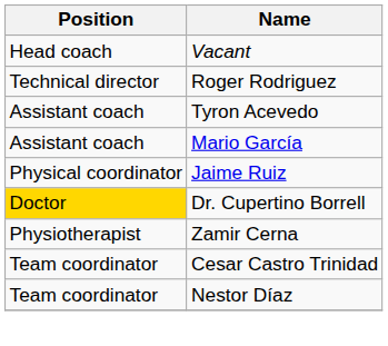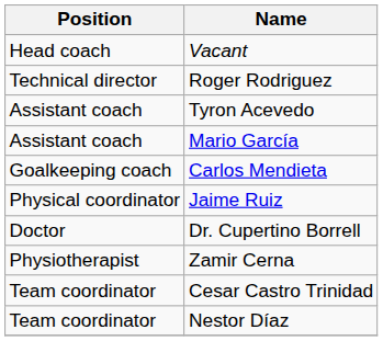+ row: Goalkeeping coach | Carlos Mendieta
Dr. Cupertino Borrell | Position: gold background -> no background
